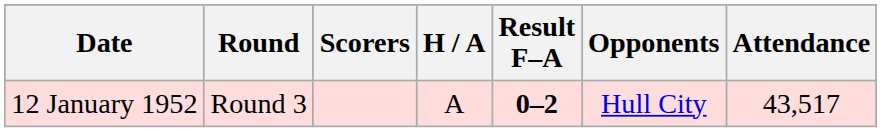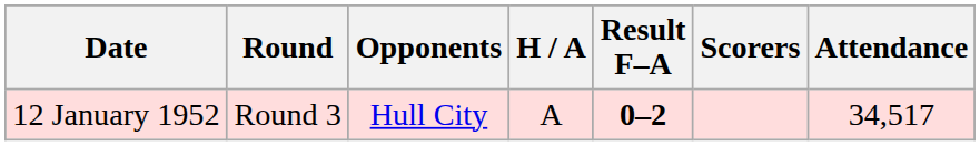columns swapped: Opponents <-> Scorers
12 January 1952 | Attendance: 43,517 -> 34,517
